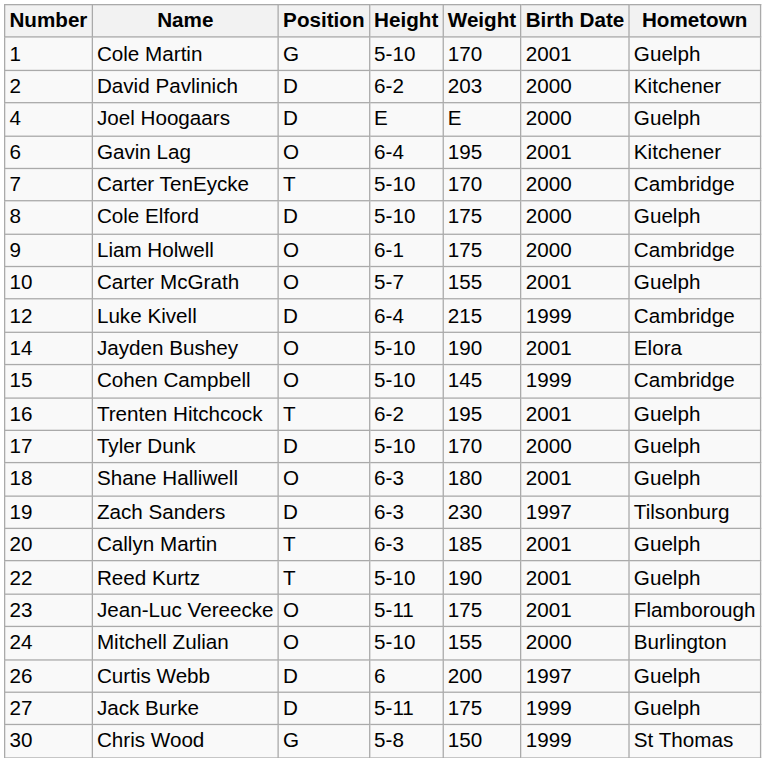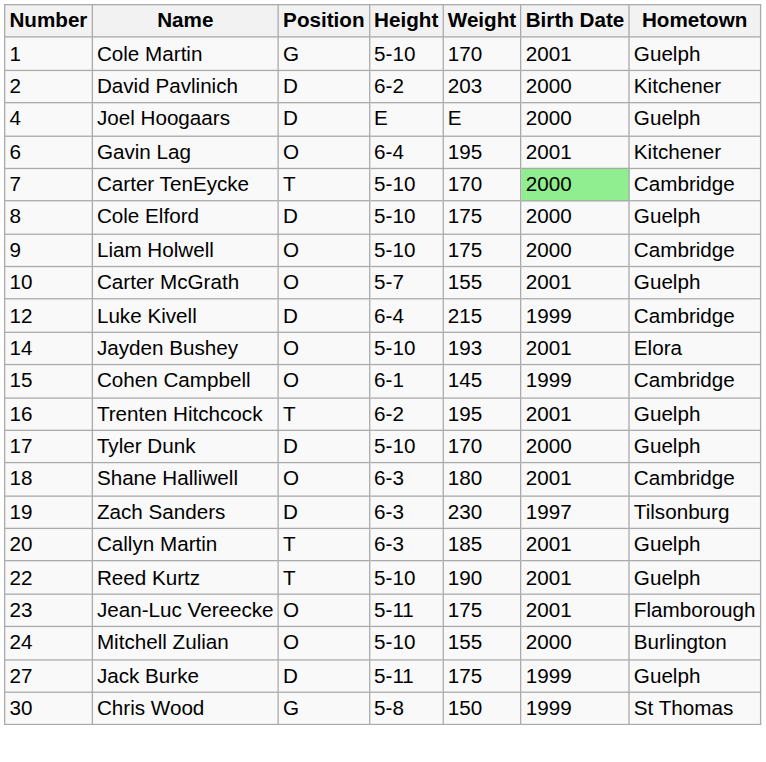Carter TenEycke | Birth Date: no background -> lightgreen background
Liam Holwell | Height: 6-1 -> 5-10
Jayden Bushey | Weight: 190 -> 193
Cohen Campbell | Height: 5-10 -> 6-1
Shane Halliwell | Hometown: Guelph -> Cambridge
- row: 26 | Curtis Webb | D | 6 | 200 | 1997 | Guelph
